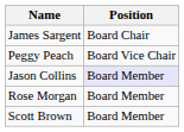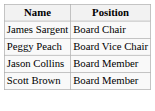Jason Collins | Position: lavender background -> no background
- row: Rose Morgan | Board Member
